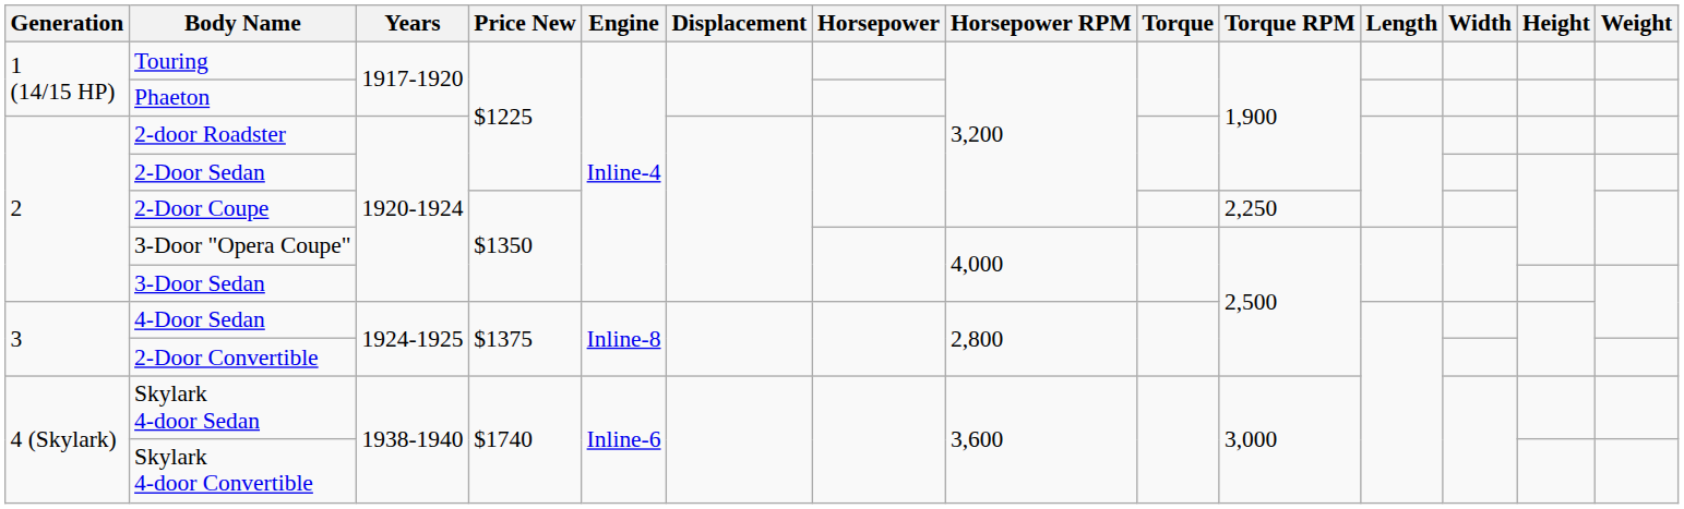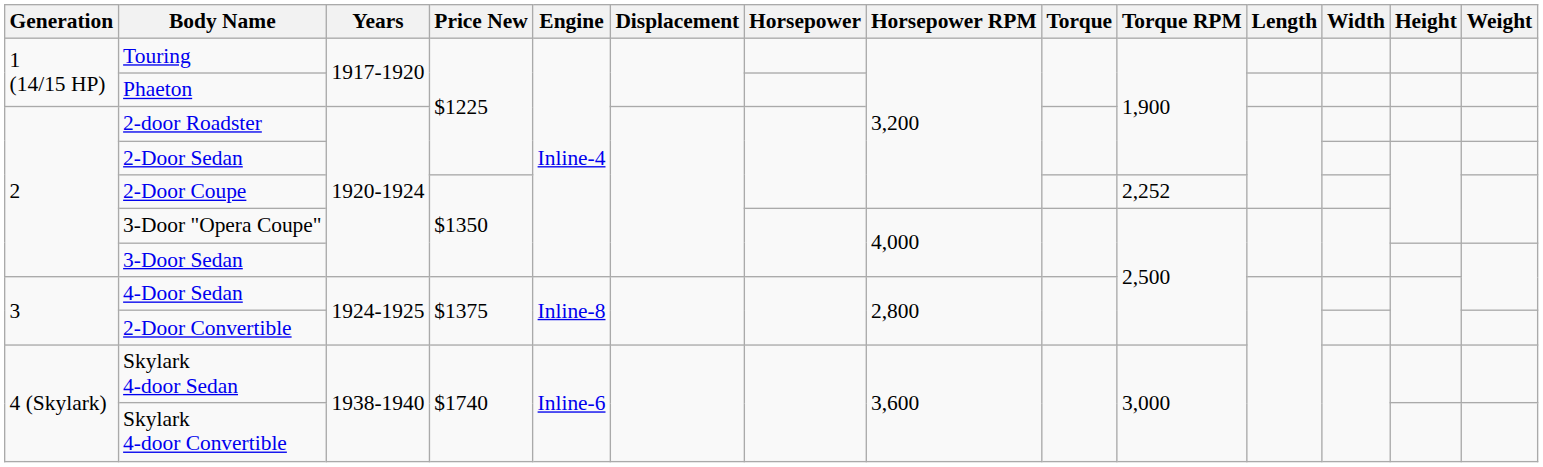2-Door Coupe | Torque RPM: 2,250 -> 2,252
